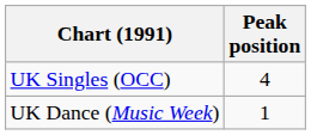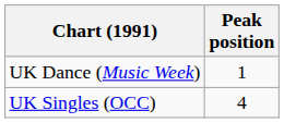rows swapped: UK Singles (OCC) <-> UK Dance (Music Week)
